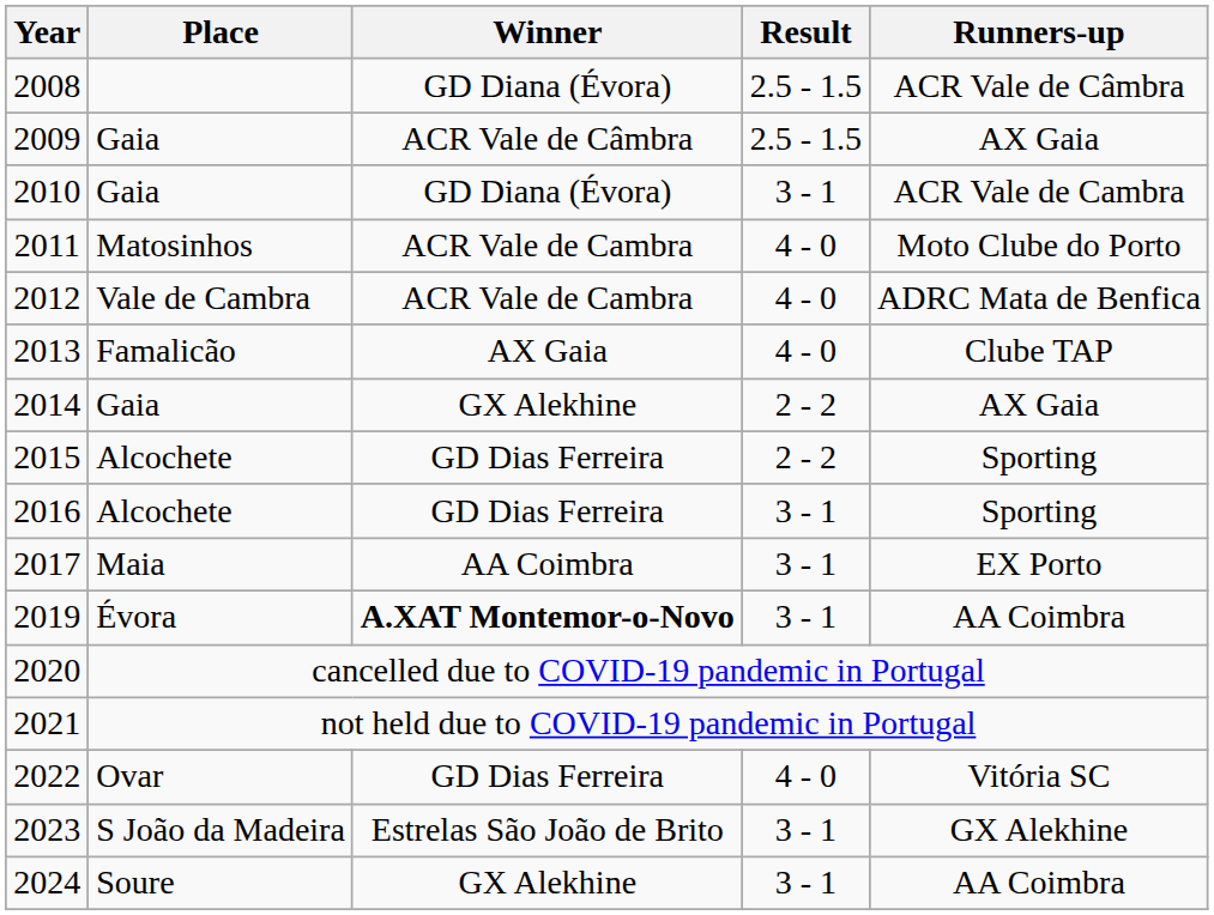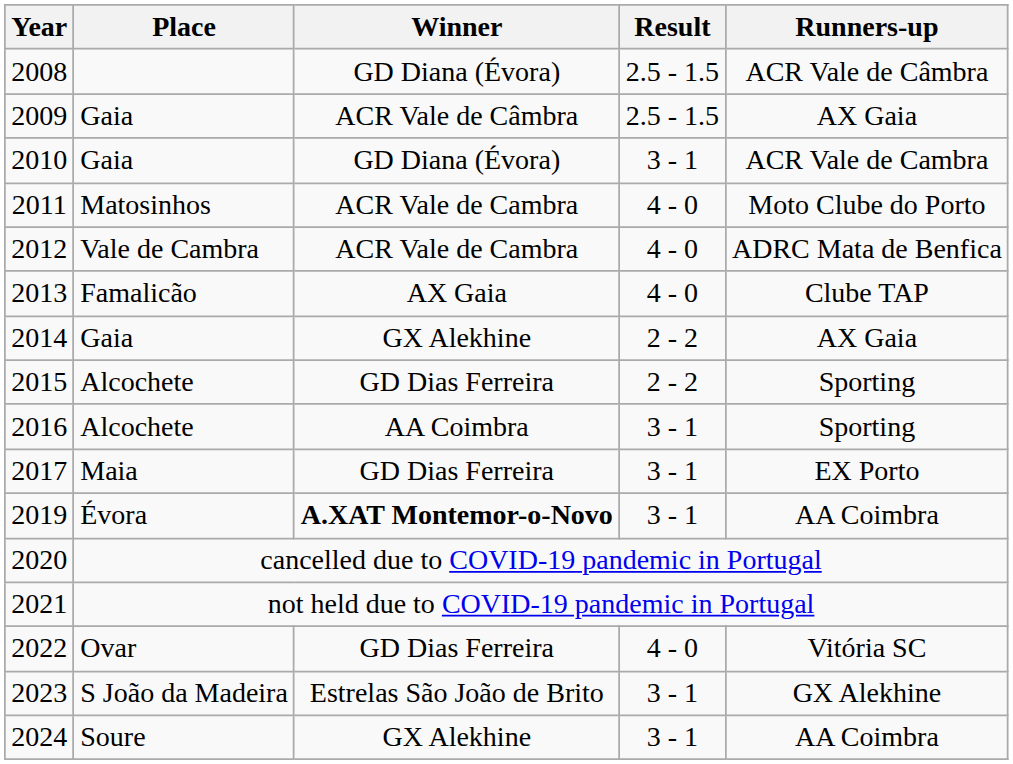2016 | Winner: GD Dias Ferreira -> AA Coimbra
2017 | Winner: AA Coimbra -> GD Dias Ferreira
